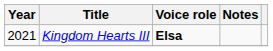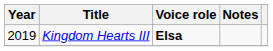Kingdom Hearts III | Year: 2021 -> 2019
